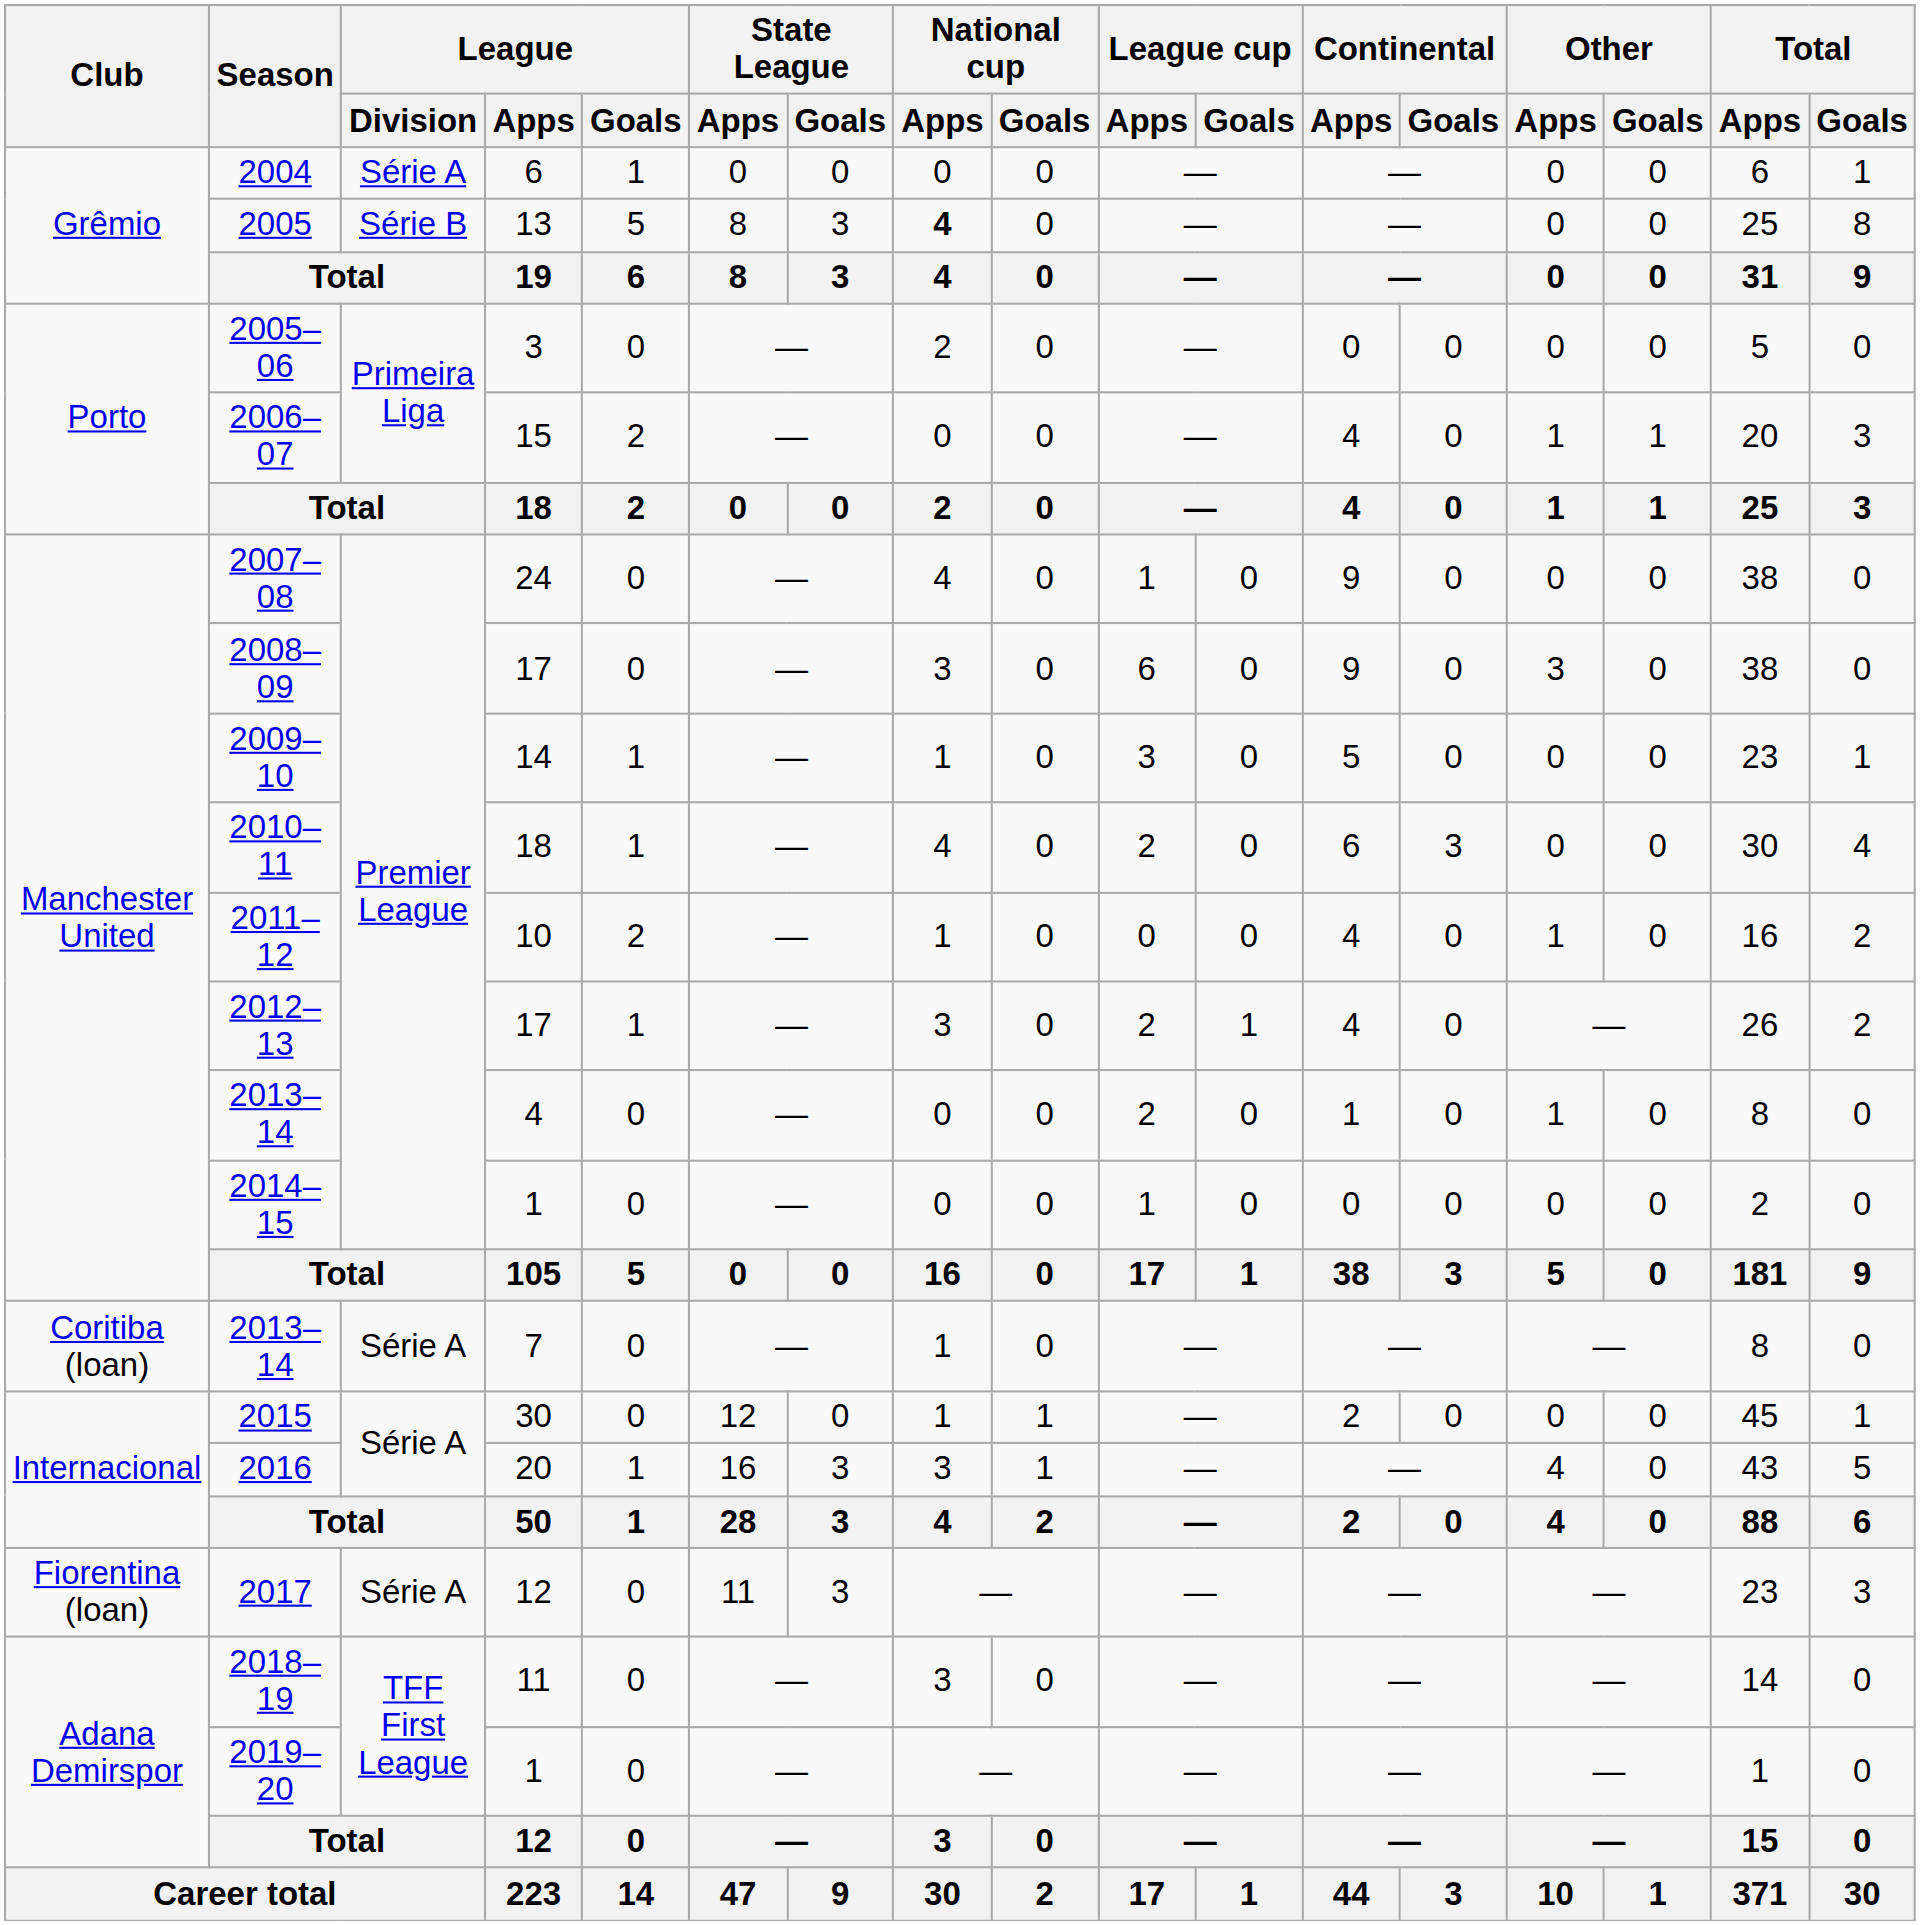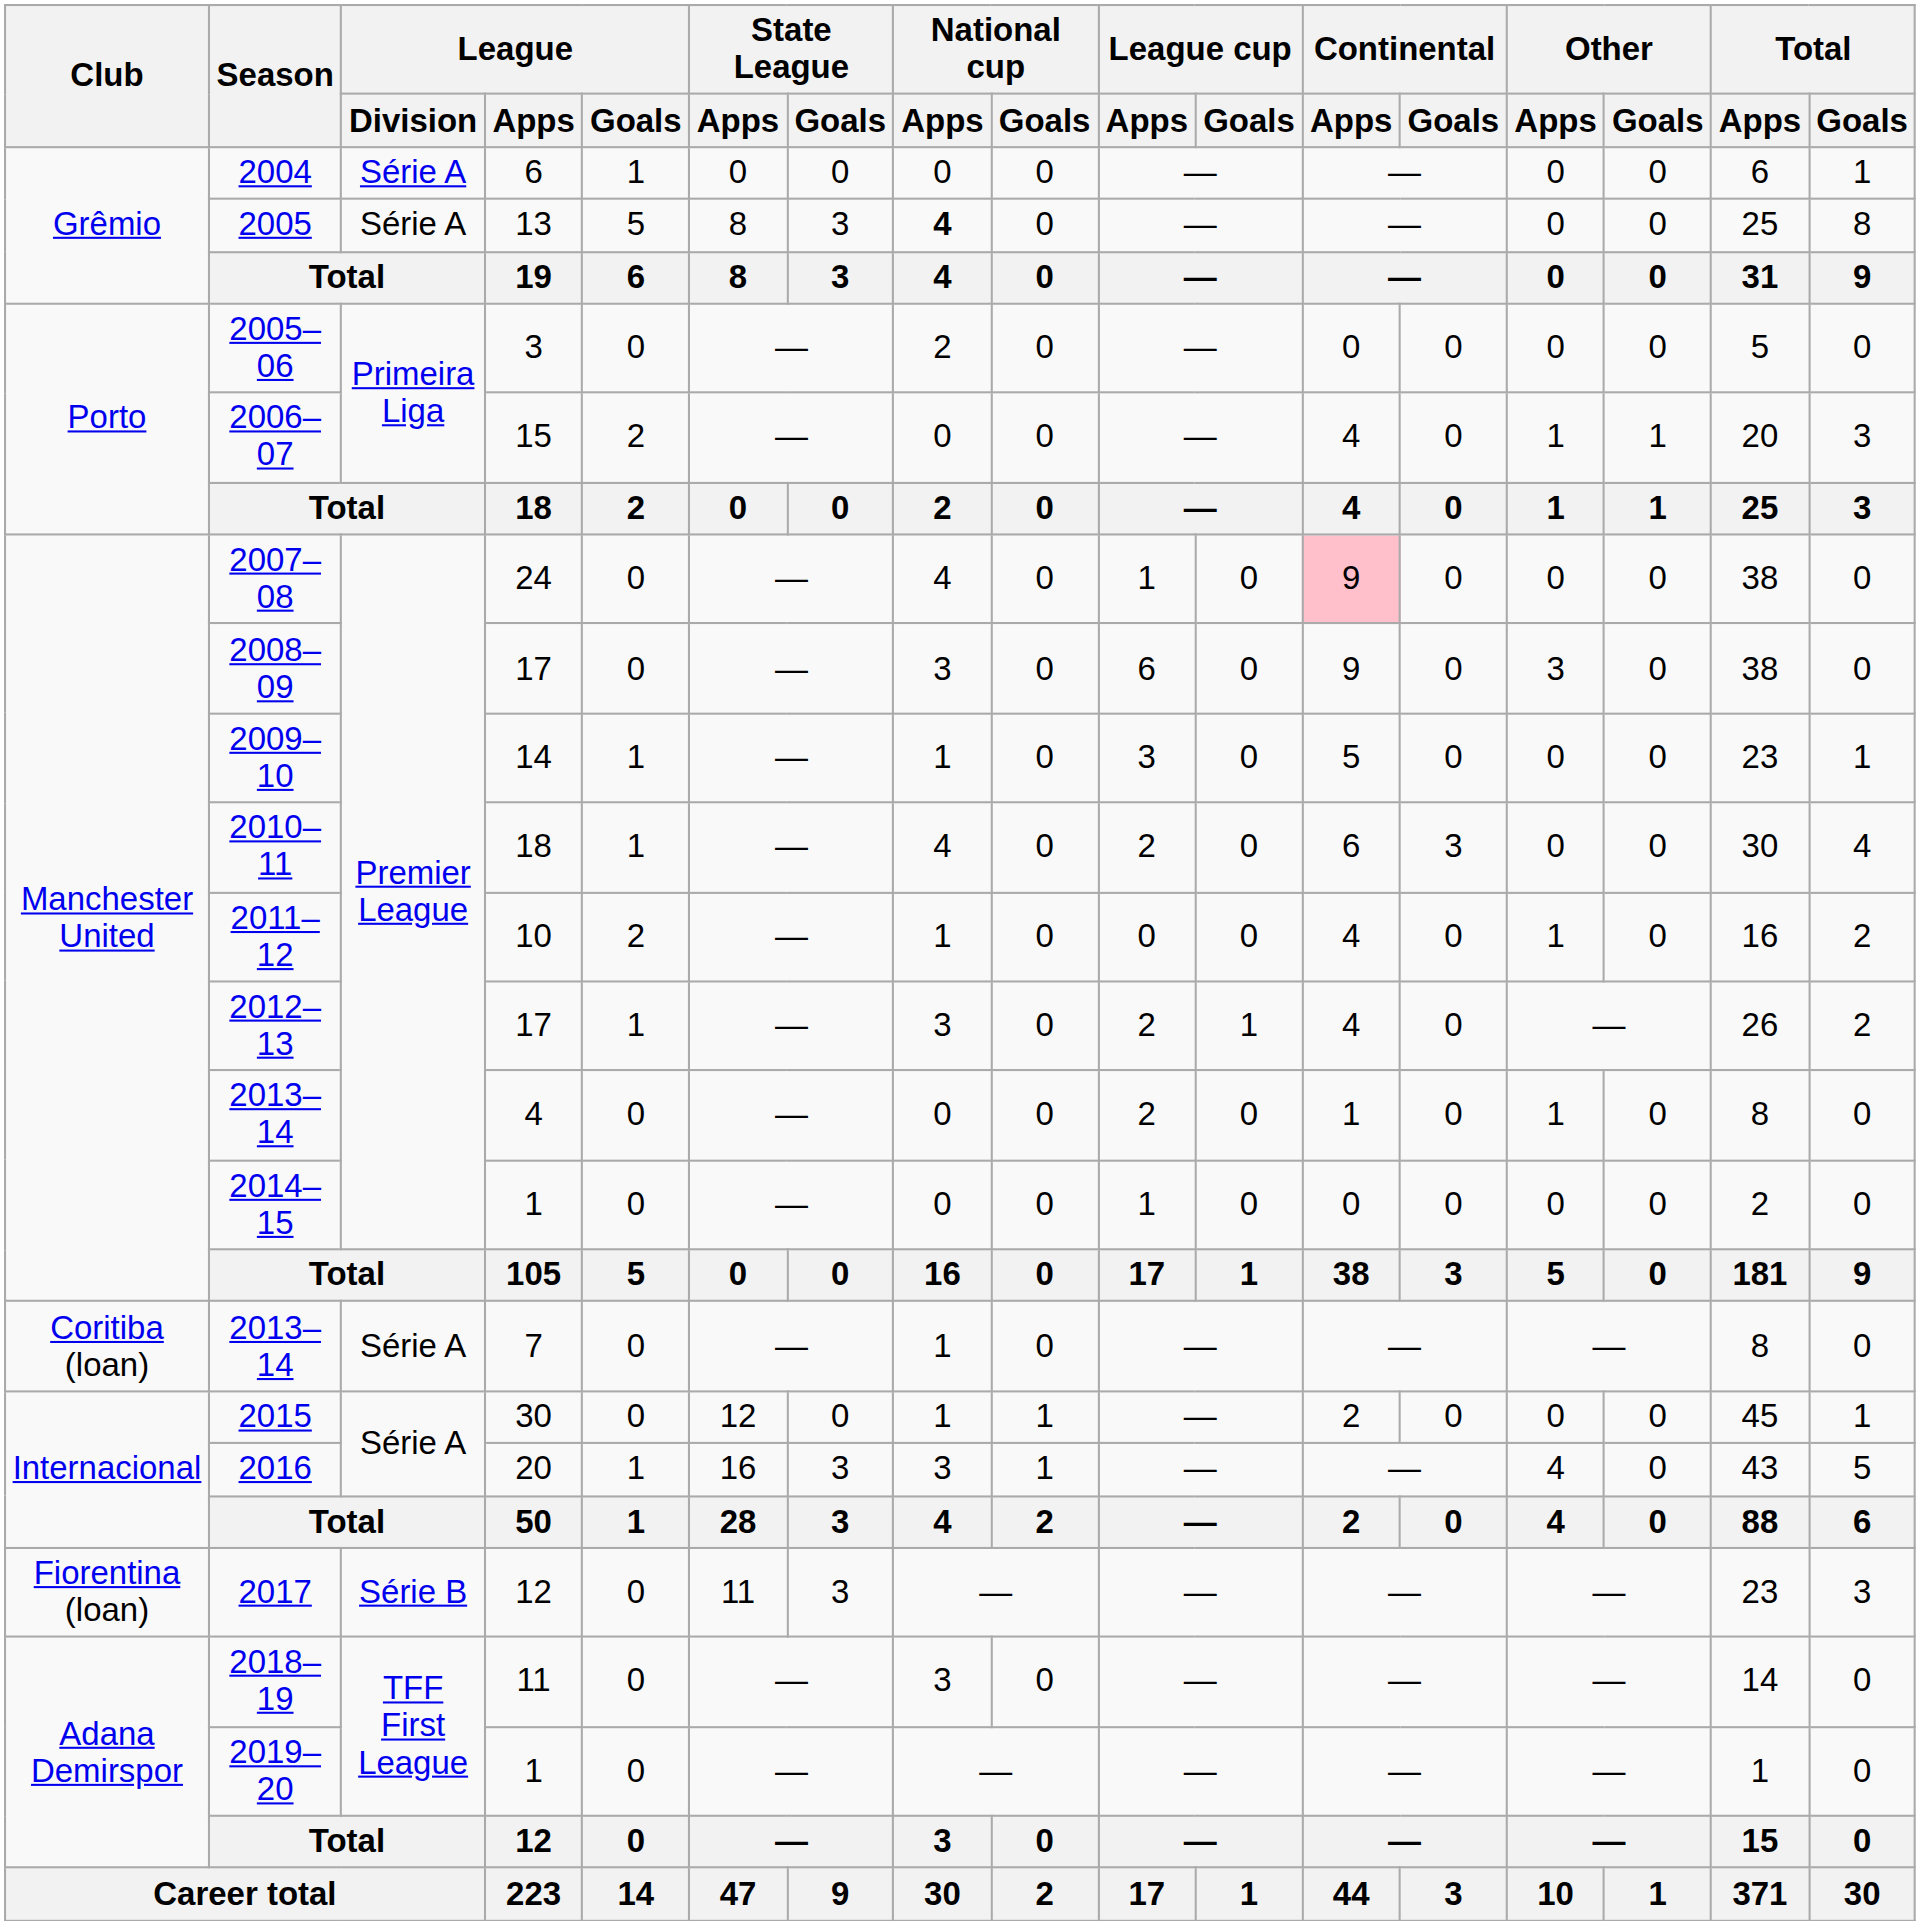2005 | League / Division: Série B -> Série A
2007–08 | Continental / Apps: no background -> pink background
2017 | League / Division: Série A -> Série B
